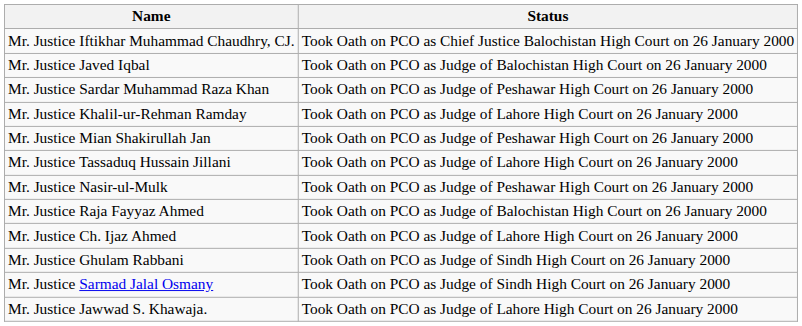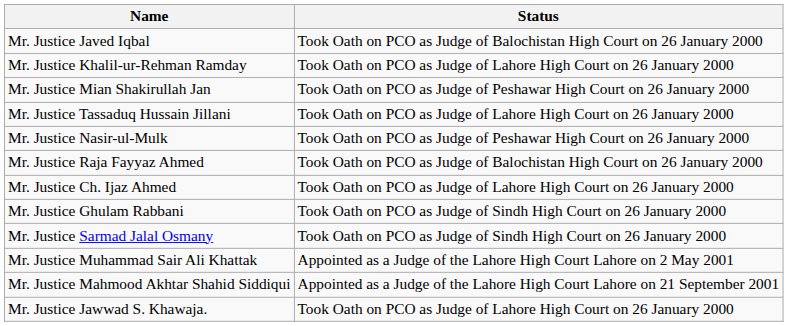- row: Mr. Justice Iftikhar Muhammad Chaudhry, CJ. | Took Oath on PCO as Chief Justice Balochistan High Court on 26 January 2000
- row: Mr. Justice Sardar Muhammad Raza Khan | Took Oath on PCO as Judge of Peshawar High Court on 26 January 2000
+ row: Mr. Justice Muhammad Sair Ali Khattak | Appointed as a Judge of the Lahore High Court Lahore on 2 May 2001
+ row: Mr. Justice Mahmood Akhtar Shahid Siddiqui | Appointed as a Judge of the Lahore High Court Lahore on 21 September 2001
